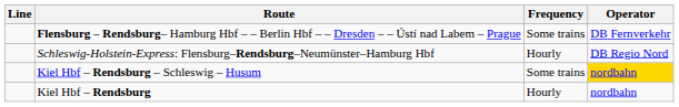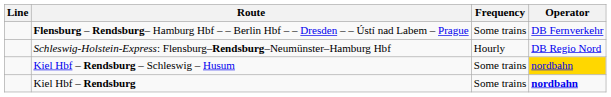Kiel Hbf – Rendsburg | Frequency: Hourly -> Some trains
Kiel Hbf – Rendsburg | Operator: normal -> bold
